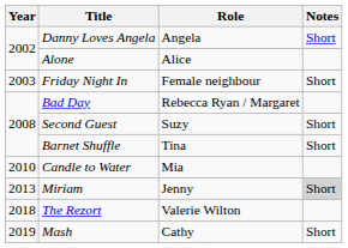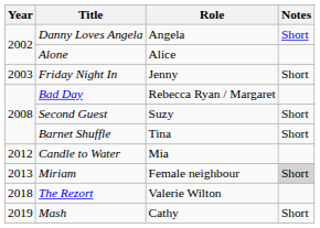Friday Night In | Role: Female neighbour -> Jenny
Candle to Water | Year: 2010 -> 2012
Miriam | Role: Jenny -> Female neighbour
